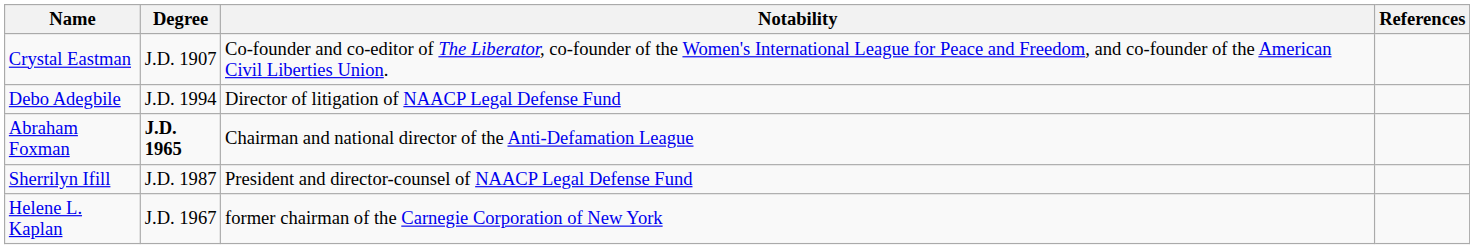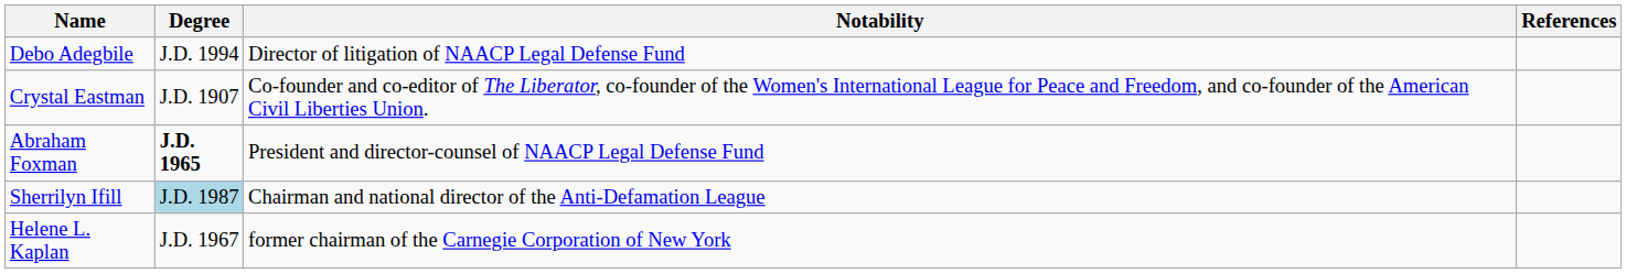rows swapped: Debo Adegbile <-> Crystal Eastman
Abraham Foxman | Notability: Chairman and national director of the Anti-Defamation League -> President and director-counsel of NAACP Legal Defense Fund
Sherrilyn Ifill | Degree: no background -> lightblue background
Sherrilyn Ifill | Notability: President and director-counsel of NAACP Legal Defense Fund -> Chairman and national director of the Anti-Defamation League
